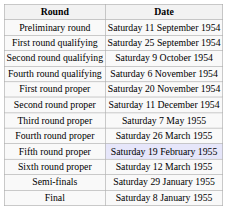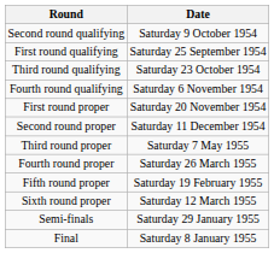- row: Preliminary round | Saturday 11 September 1954
rows swapped: First round qualifying <-> Second round qualifying
+ row: Third round qualifying | Saturday 23 October 1954
Fifth round proper | Date: lavender background -> no background
